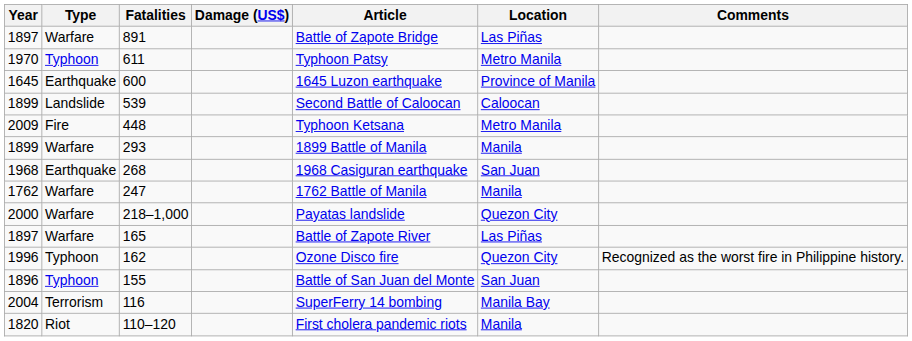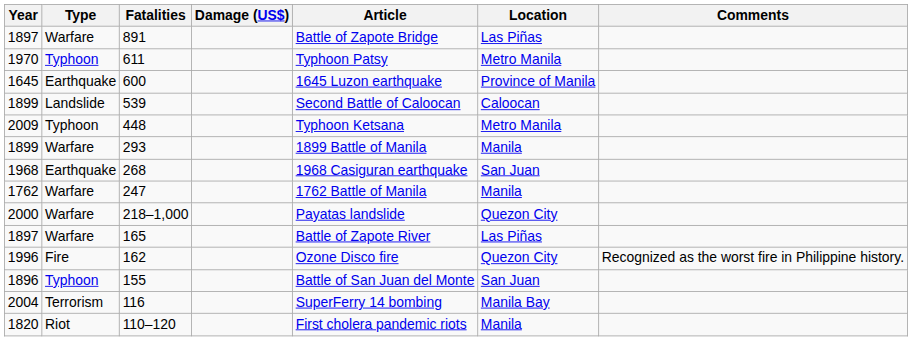448 | Type: Fire -> Typhoon
162 | Type: Typhoon -> Fire
